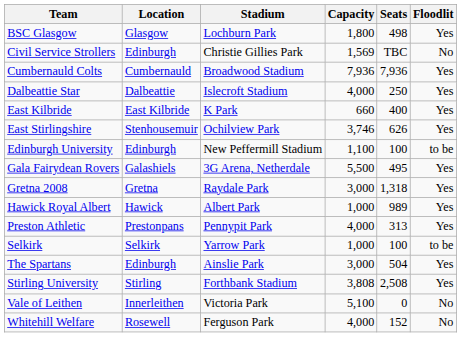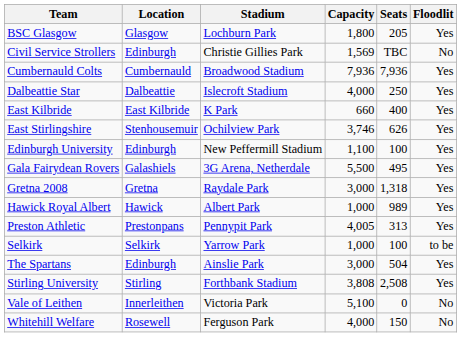BSC Glasgow | Seats: 498 -> 205
Edinburgh University | Floodlit: to be -> Yes
Preston Athletic | Capacity: 4,000 -> 4,005
Whitehill Welfare | Seats: 152 -> 150
